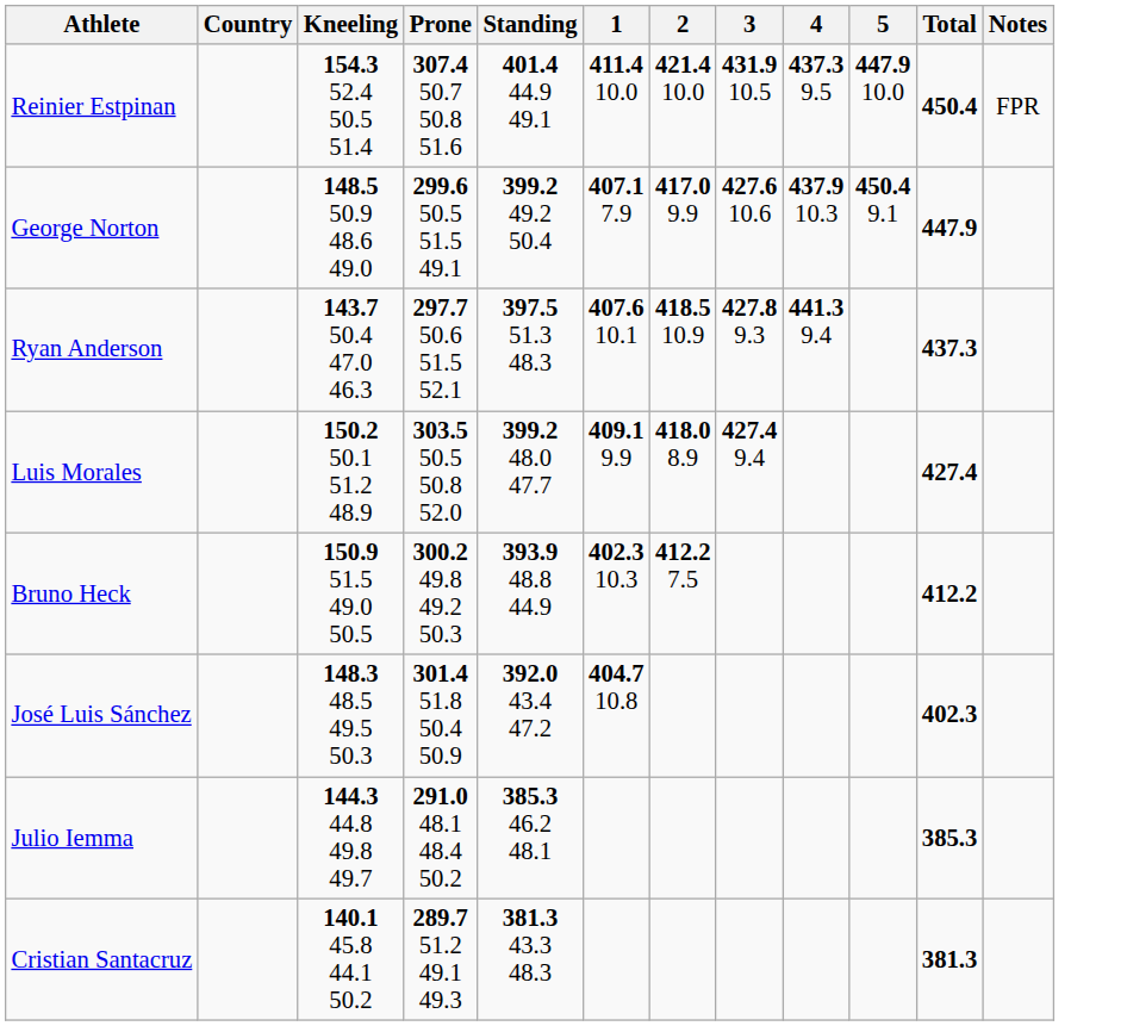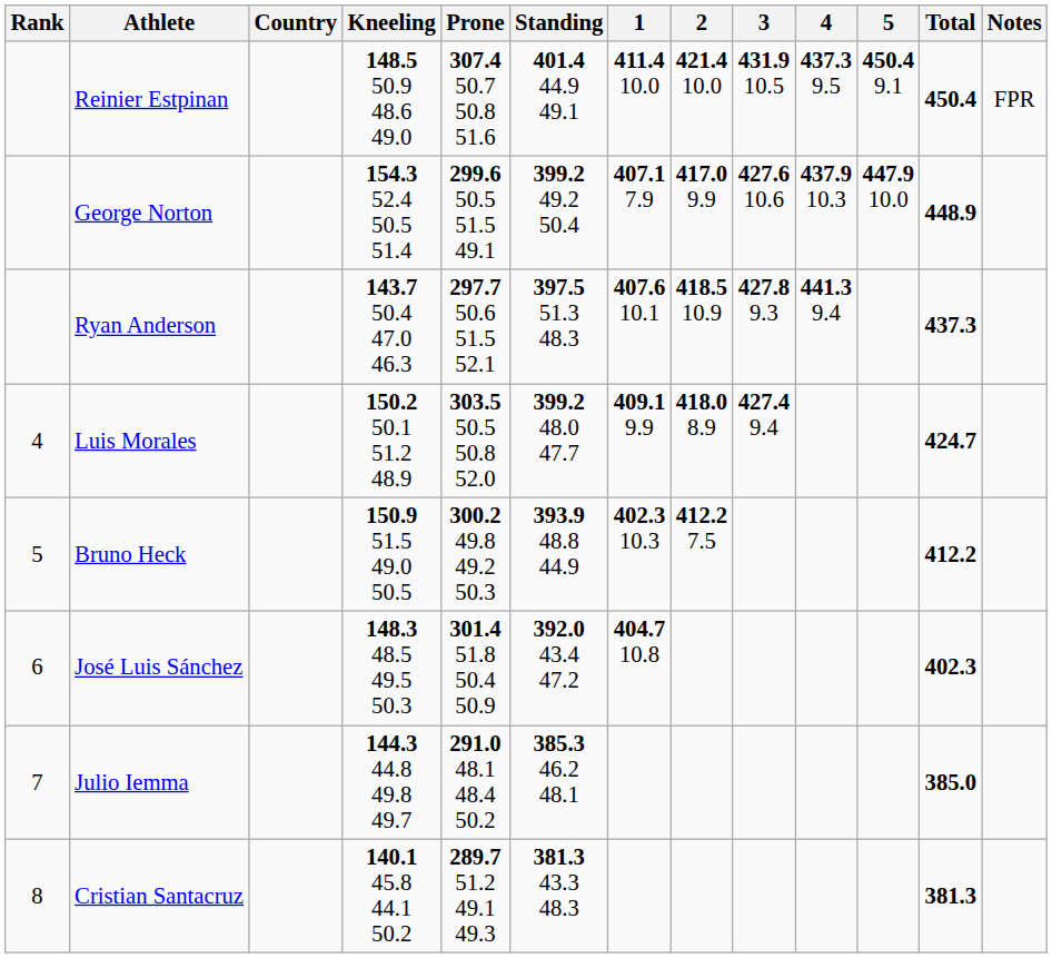+ column: Rank | 4 | 5 | 6 | 7 | 8
Reinier Estpinan | Kneeling: 154.3 52.4 50.5 51.4 -> 148.5 50.9 48.6 49.0
Reinier Estpinan | 5: 447.9 10.0 -> 450.4 9.1
George Norton | Kneeling: 148.5 50.9 48.6 49.0 -> 154.3 52.4 50.5 51.4
George Norton | 5: 450.4 9.1 -> 447.9 10.0
George Norton | Total: 447.9 -> 448.9
Luis Morales | Total: 427.4 -> 424.7
Julio Iemma | Total: 385.3 -> 385.0
